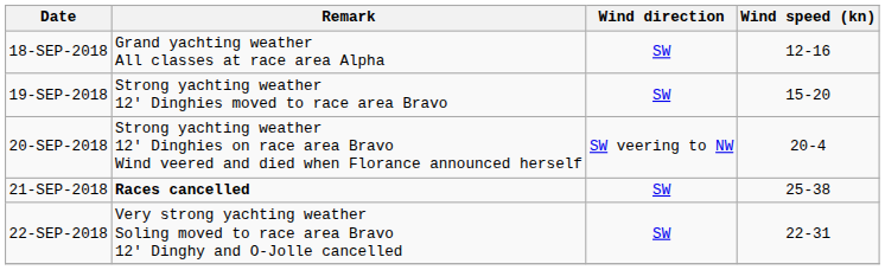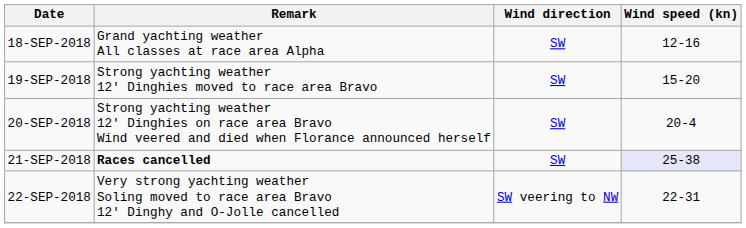20-SEP-2018 | Wind direction: SW veering to NW -> SW
21-SEP-2018 | Wind speed (kn): no background -> lavender background
22-SEP-2018 | Wind direction: SW -> SW veering to NW
